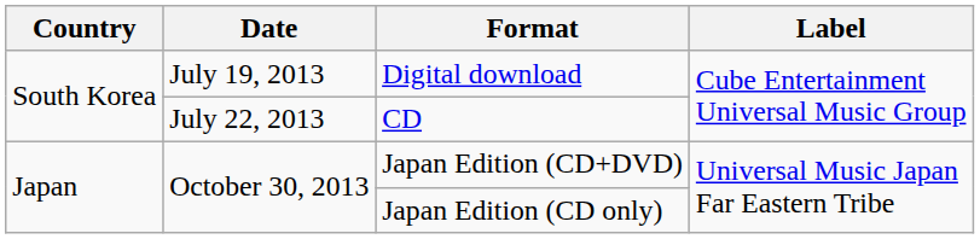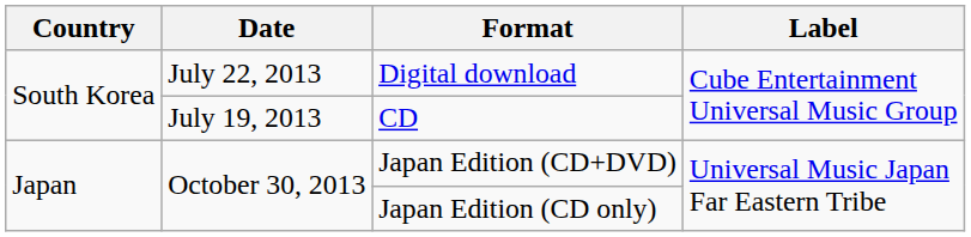Digital download | Date: July 19, 2013 -> July 22, 2013
CD | Date: July 22, 2013 -> July 19, 2013
